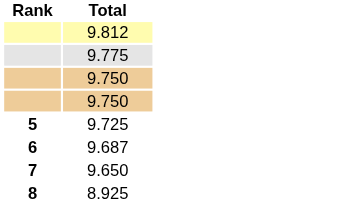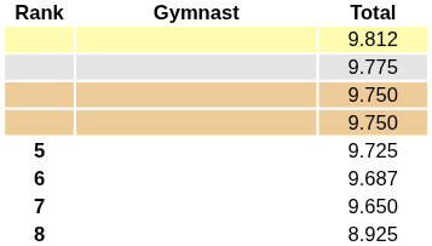+ column: Gymnast
